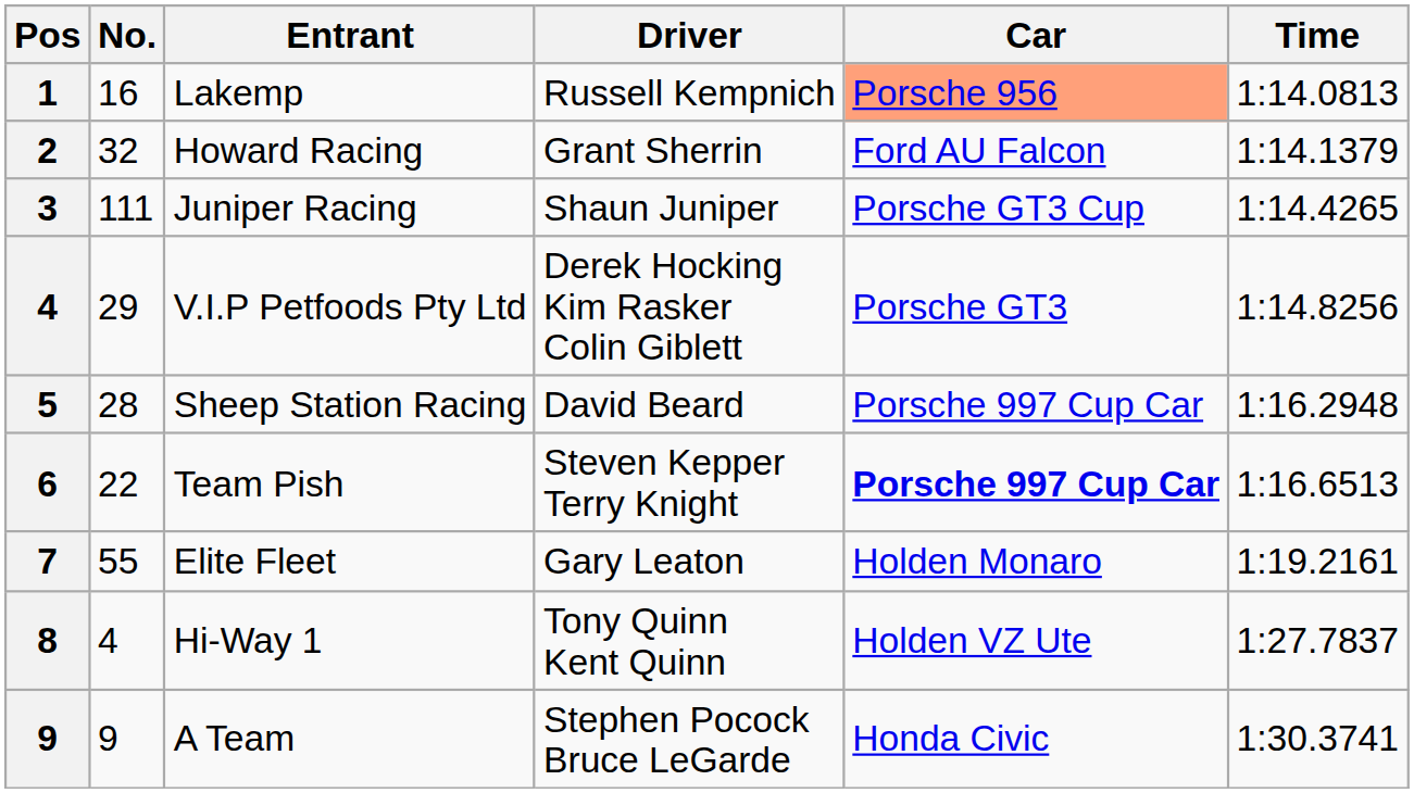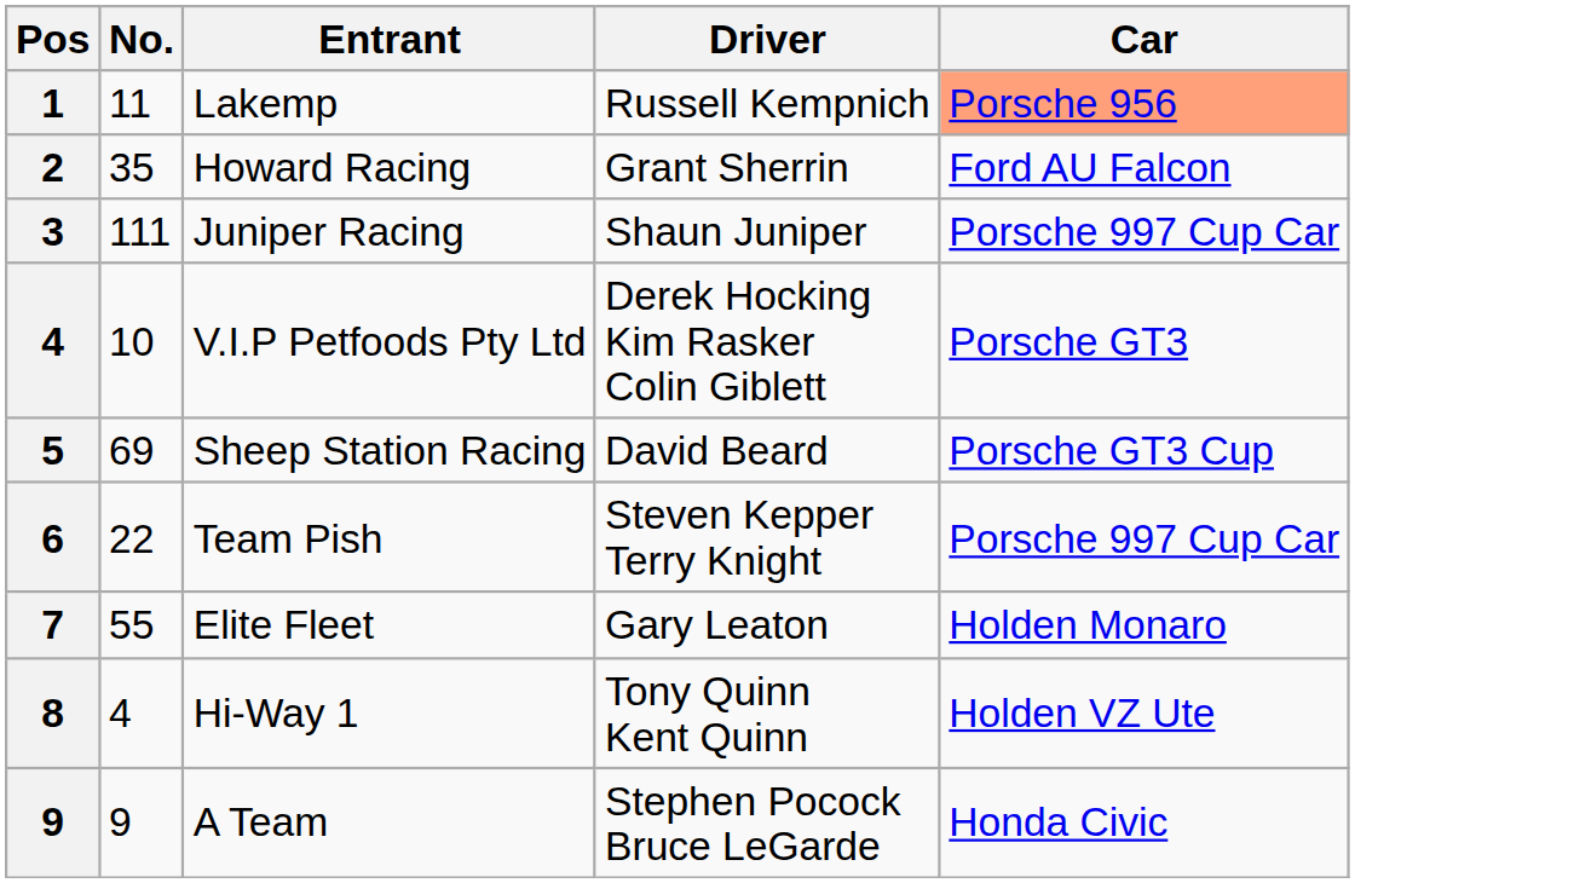- column: Time | 1:14.0813 | 1:14.1379 | 1:14.4265 | 1:14.8256 | 1:16.2948 | 1:16.6513 | 1:19.2161 | 1:27.7837 | 1:30.3741
Lakemp | No.: 16 -> 11
Howard Racing | No.: 32 -> 35
Juniper Racing | Car: Porsche GT3 Cup -> Porsche 997 Cup Car
V.I.P Petfoods Pty Ltd | No.: 29 -> 10
Sheep Station Racing | No.: 28 -> 69
Sheep Station Racing | Car: Porsche 997 Cup Car -> Porsche GT3 Cup
Team Pish | Car: bold -> normal
